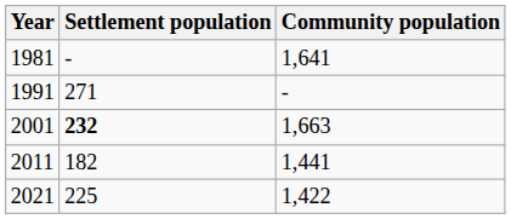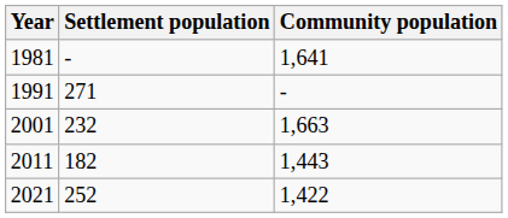2001 | Settlement population: bold -> normal
2011 | Community population: 1,441 -> 1,443
2021 | Settlement population: 225 -> 252
